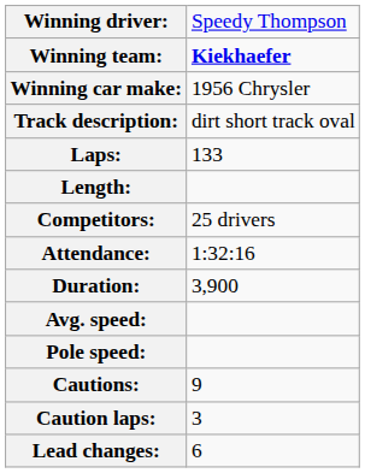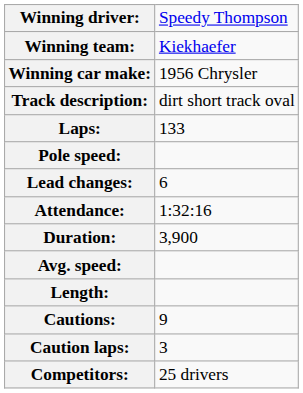Winning team: | column 2: bold -> normal
rows swapped: Length: <-> Pole speed:
rows swapped: Competitors: <-> Lead changes:
